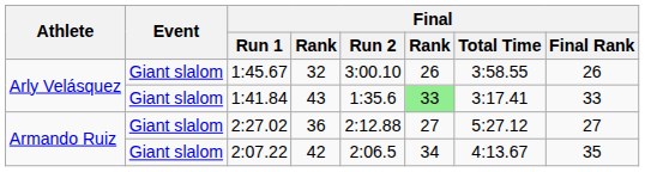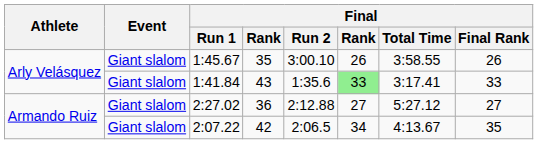1:45.67 | column 4: 32 -> 35
